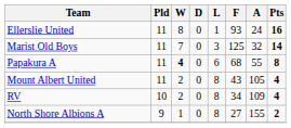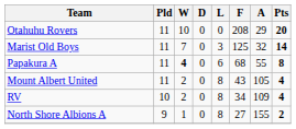+ row: Otahuhu Rovers | 11 | 10 | 0 | 0 | 208 | 29 | 20
- row: Ellerslie United | 11 | 8 | 0 | 1 | 93 | 24 | 16
